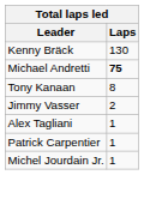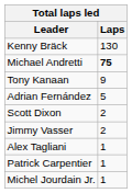Tony Kanaan | Laps: 8 -> 9
+ row: Adrian Fernández | 5
+ row: Scott Dixon | 2
